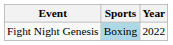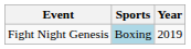Fight Night Genesis | Year: 2022 -> 2019
